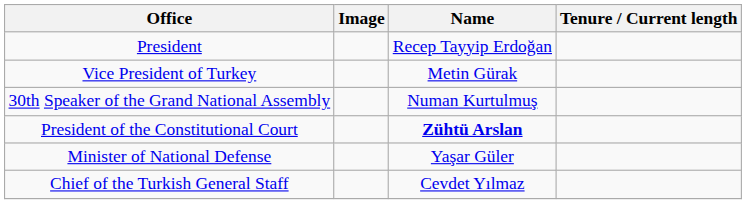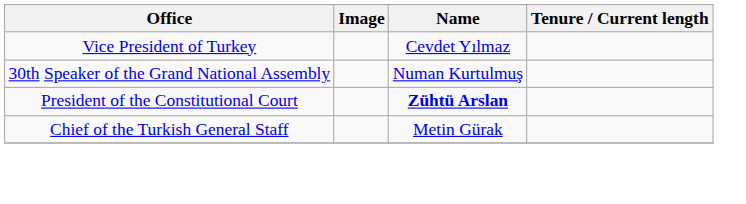- row: President | Recep Tayyip Erdoğan
Vice President of Turkey | Name: Metin Gürak -> Cevdet Yılmaz
- row: Minister of National Defense | Yaşar Güler
Chief of the Turkish General Staff | Name: Cevdet Yılmaz -> Metin Gürak
